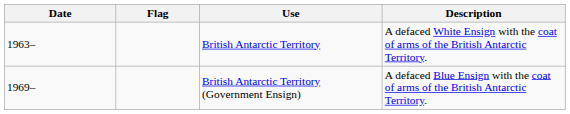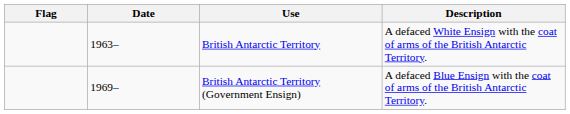columns swapped: Flag <-> Date
